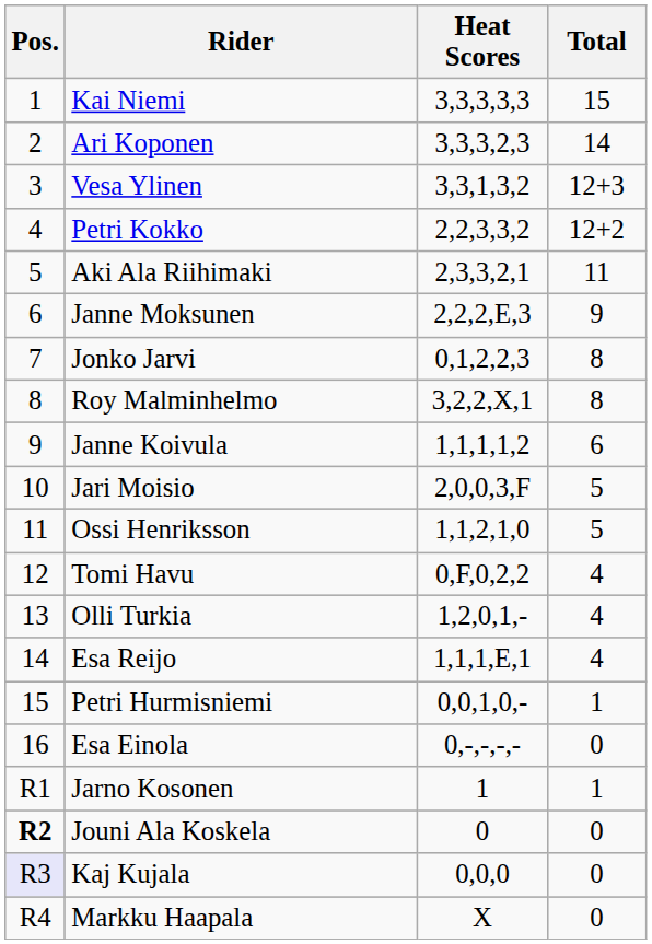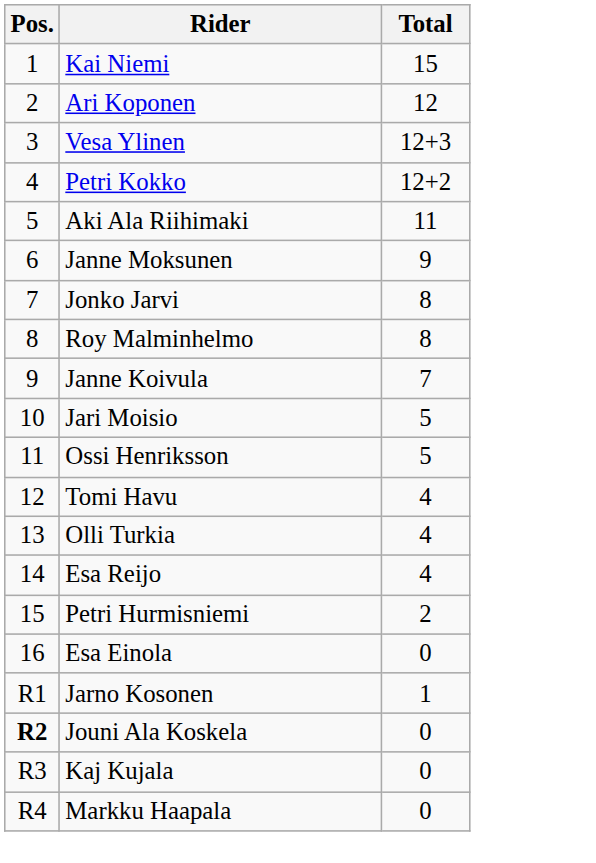- column: Heat Scores | 3,3,3,3,3 | 3,3,3,2,3 | 3,3,1,3,2 | 2,2,3,3,2 | 2,3,3,2,1 | 2,2,2,E,3 | 0,1,2,2,3 | 3,2,2,X,1 | 1,1,1,1,2 | 2,0,0,3,F | 1,1,2,1,0 | 0,F,0,2,2 | 1,2,0,1,- | 1,1,1,E,1 | 0,0,1,0,- | 0,-,-,-,- | 1 | 0 | 0,0,0 | X
Ari Koponen | Total: 14 -> 12
Janne Koivula | Total: 6 -> 7
Petri Hurmisniemi | Total: 1 -> 2
Kaj Kujala | Pos.: lavender background -> no background
